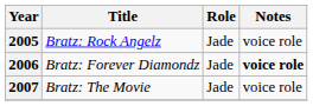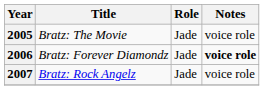2005 | Title: Bratz: Rock Angelz -> Bratz: The Movie
2007 | Title: Bratz: The Movie -> Bratz: Rock Angelz
